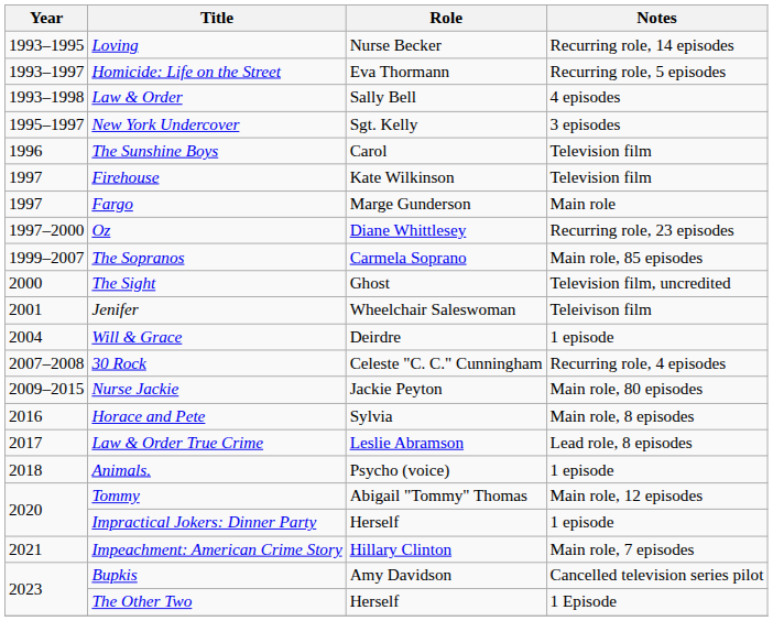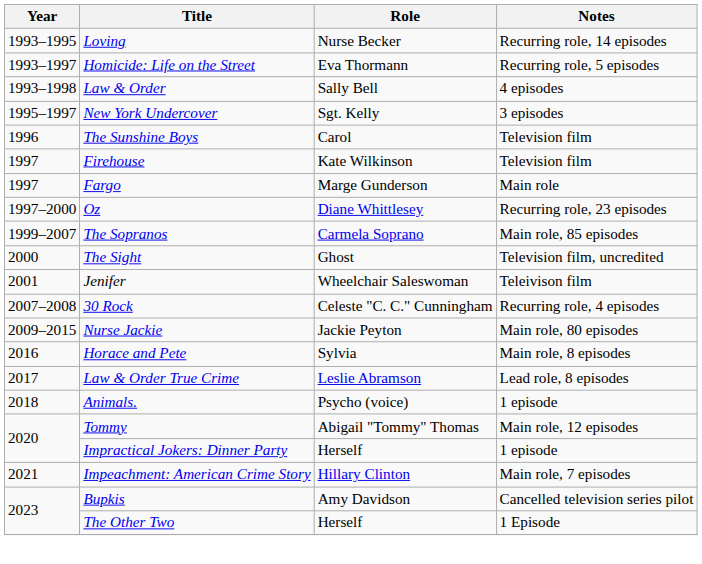- row: 2004 | Will & Grace | Deirdre | 1 episode
